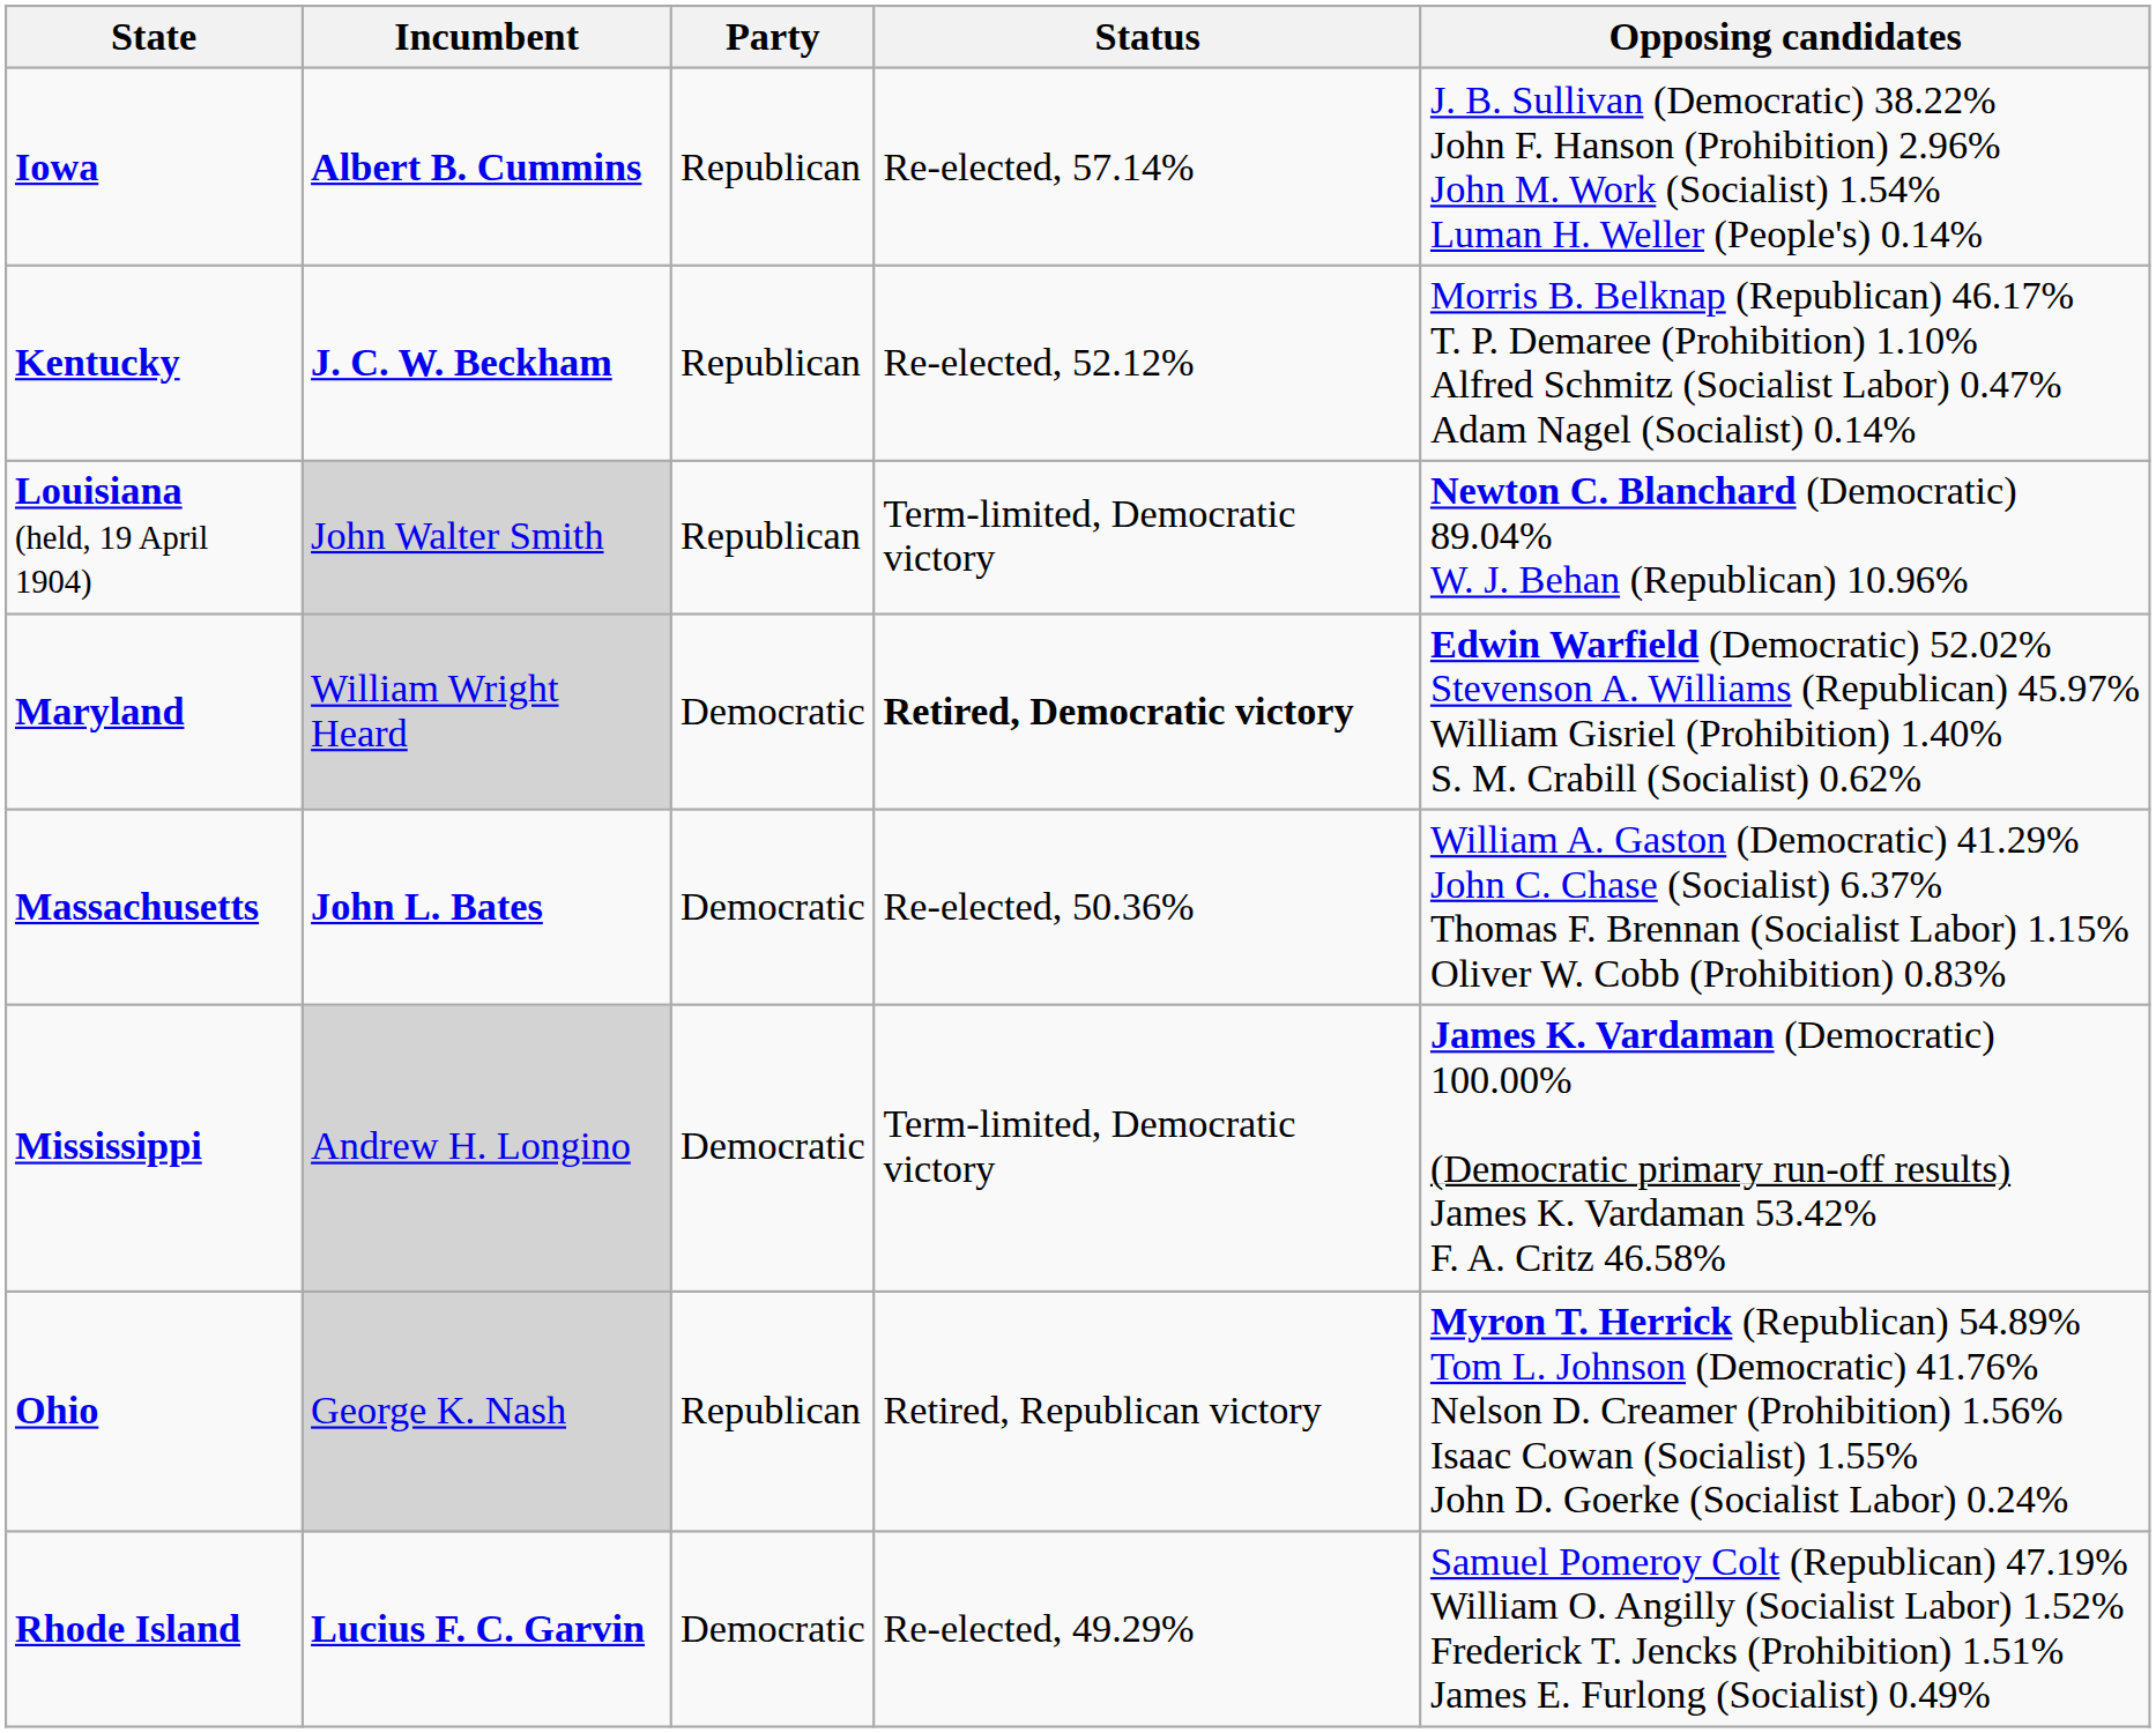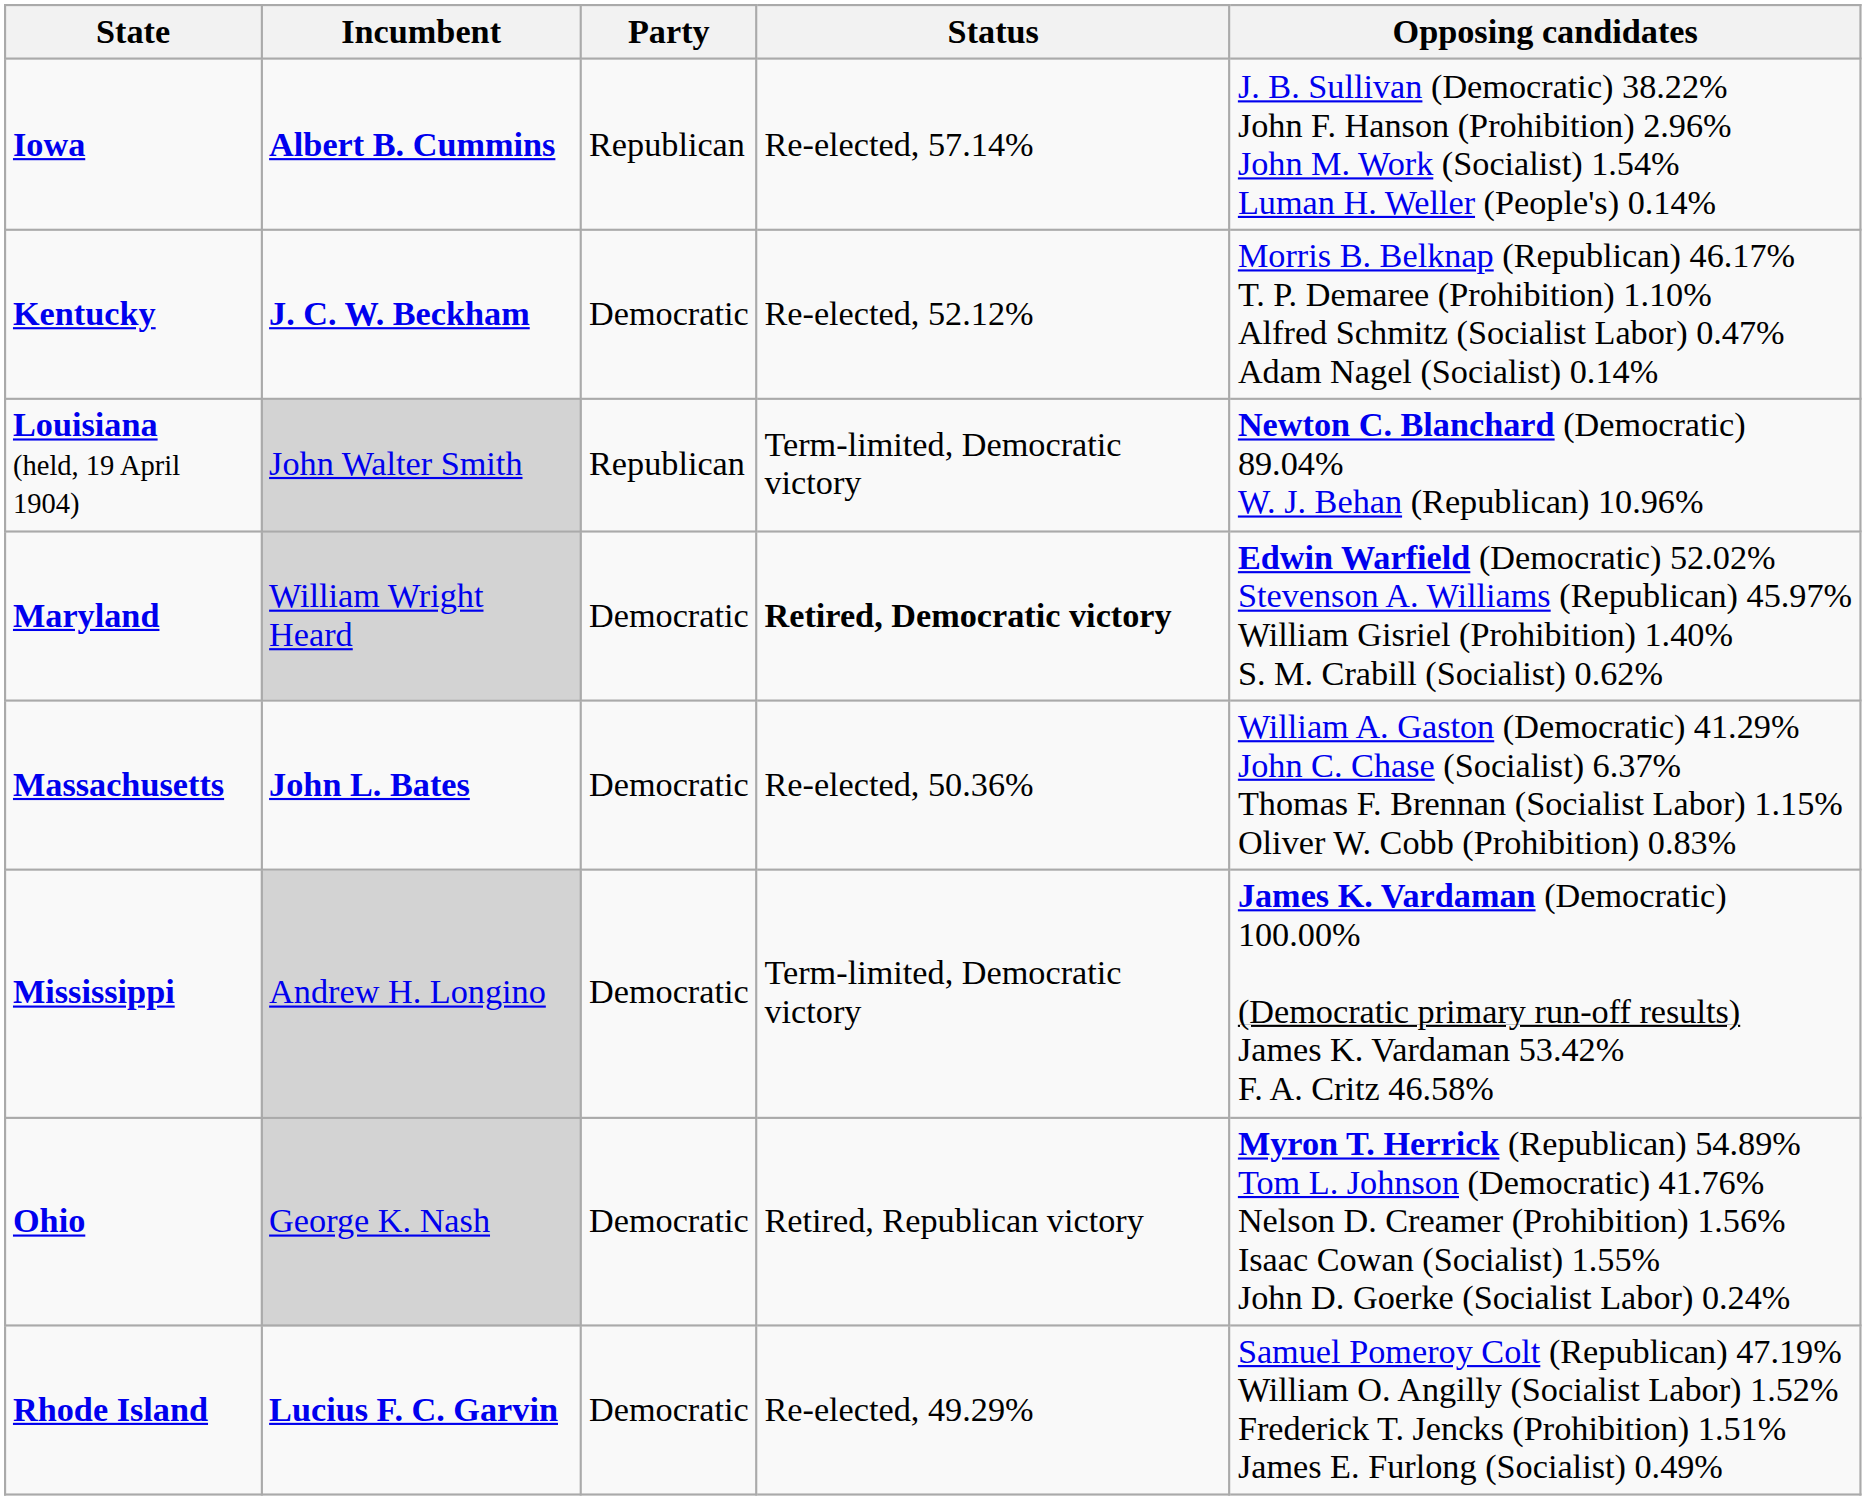Kentucky | Party: Republican -> Democratic
Ohio | Party: Republican -> Democratic
